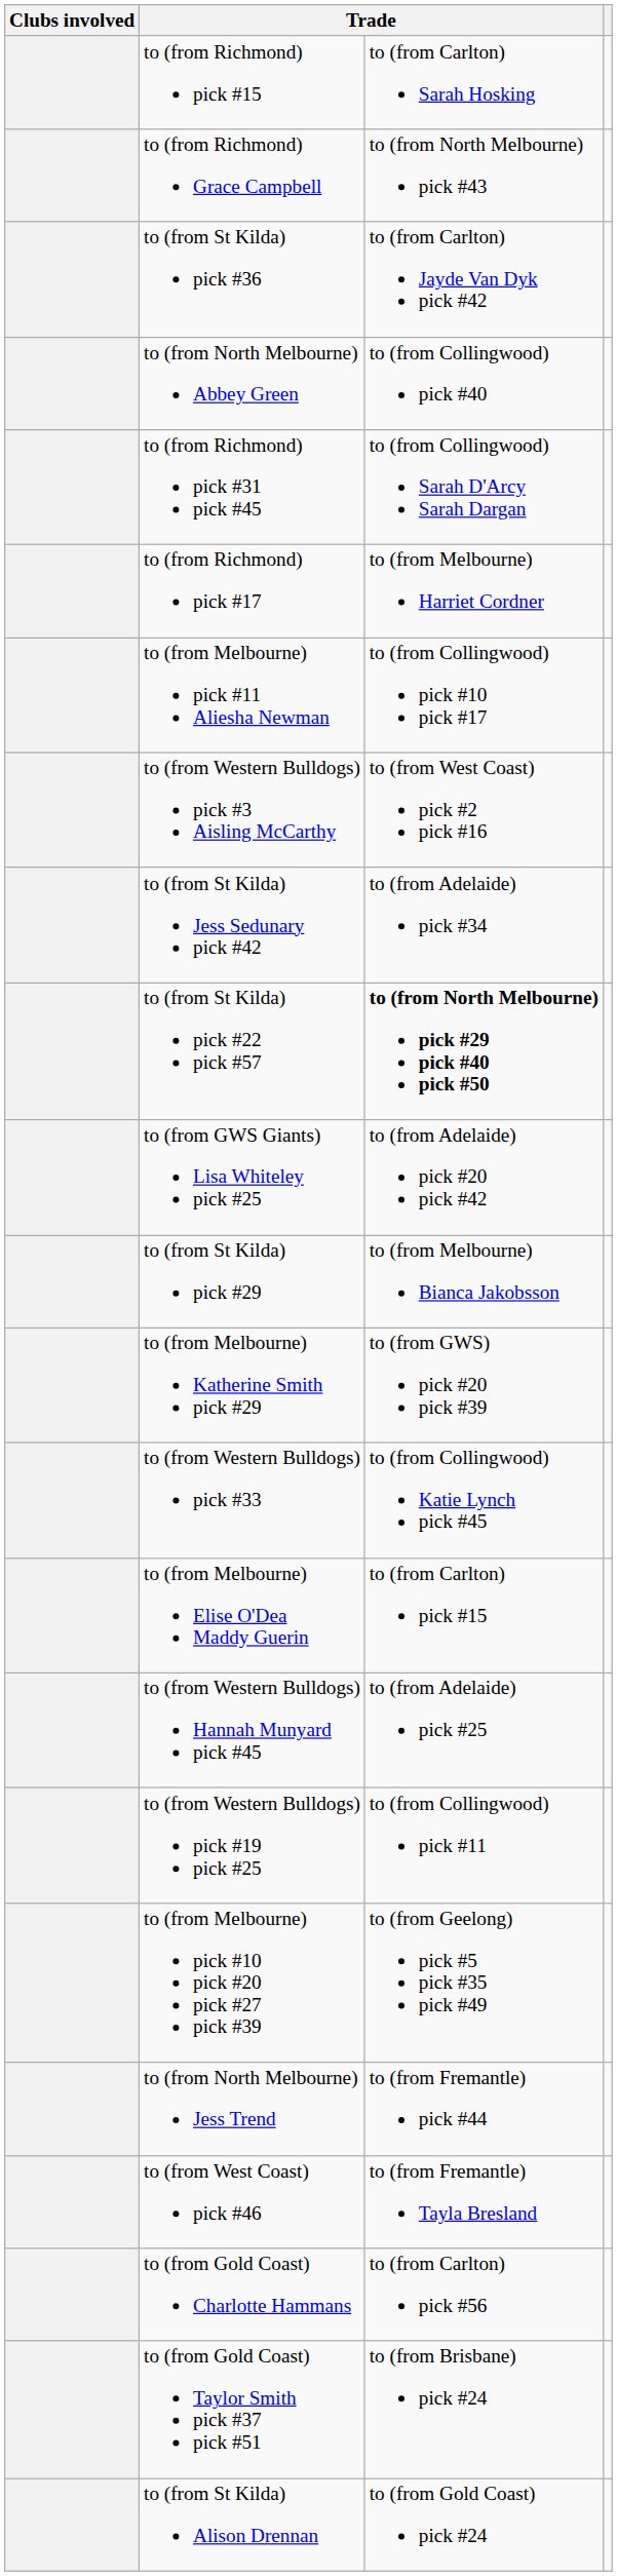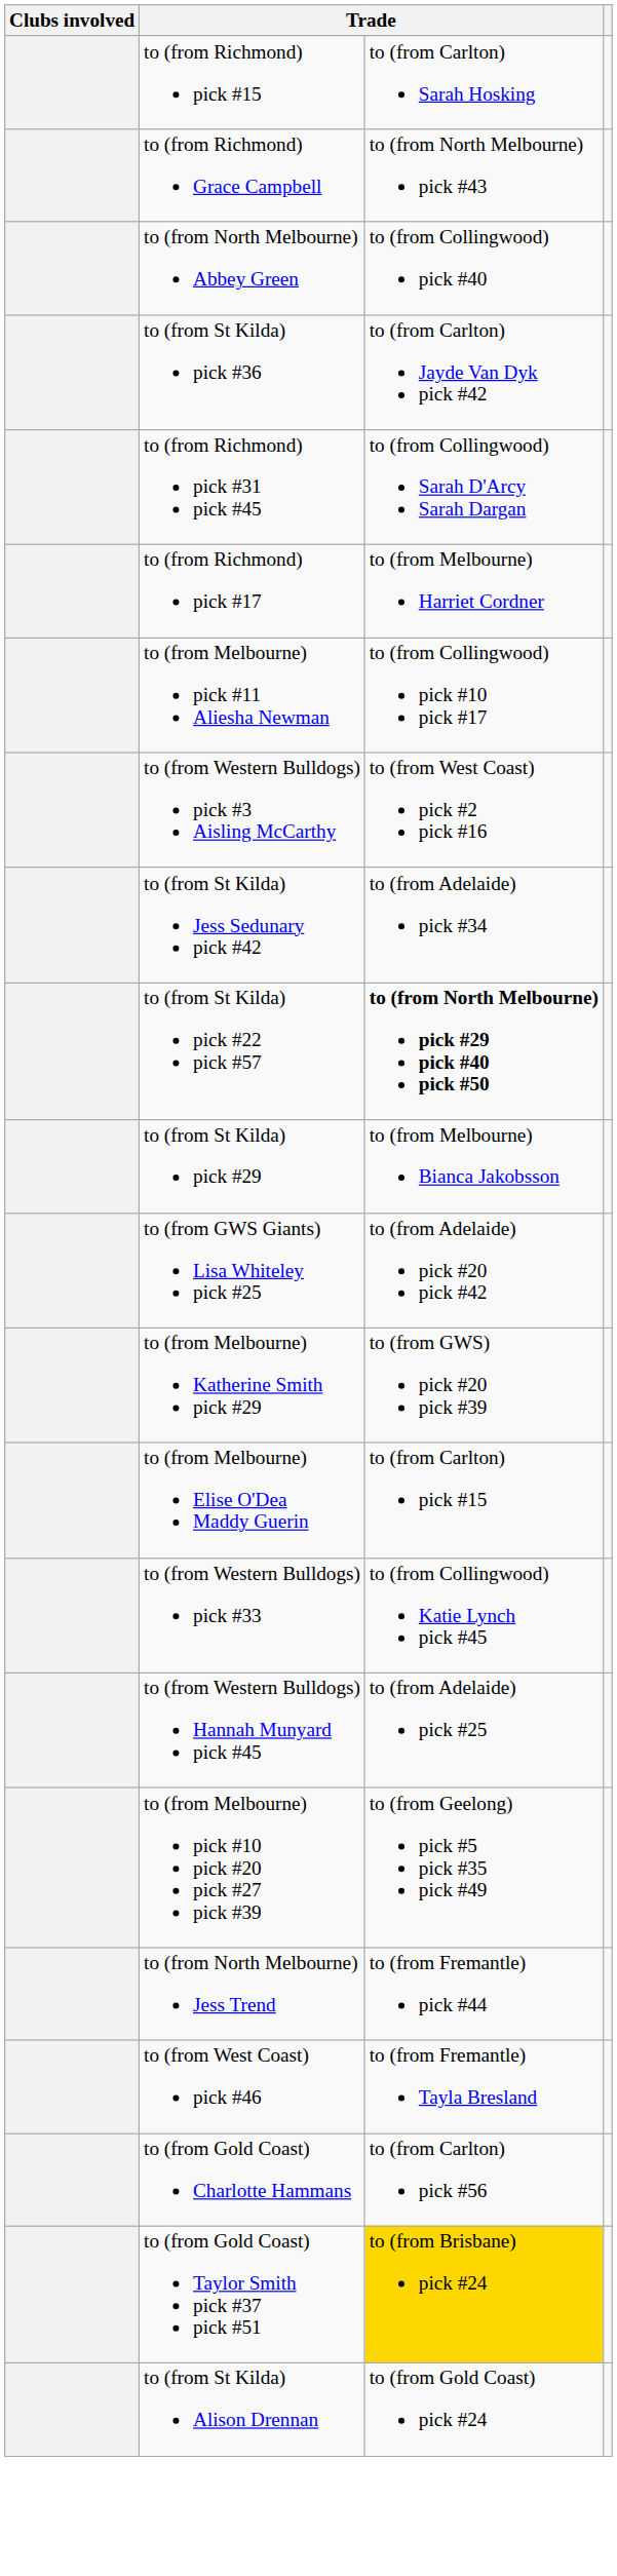rows swapped: to (from North Melbourne) Abbey Green <-> to (from St Kilda) pick #36
rows swapped: to (from St Kilda) pick #29 <-> to (from GWS Giants) Lisa Whiteley pick #25
rows swapped: to (from Melbourne) Elise O'Dea Maddy Guerin <-> to (from Western Bulldogs) pick #33
- row: to (from Western Bulldogs) pick #19 pick #25 | to (from Collingwood) pick #11
to (from Gold Coast) Taylor Smith pick #37 pick #51 | column 3: no background -> gold background
